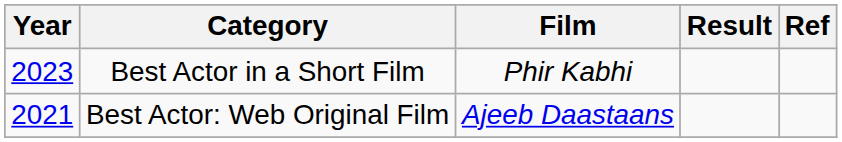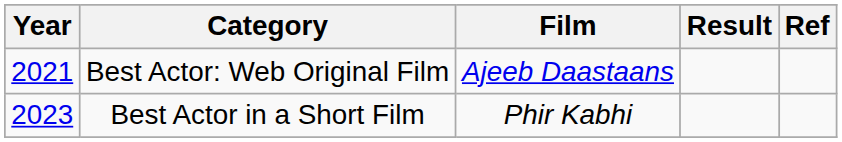rows swapped: Best Actor: Web Original Film <-> Best Actor in a Short Film
